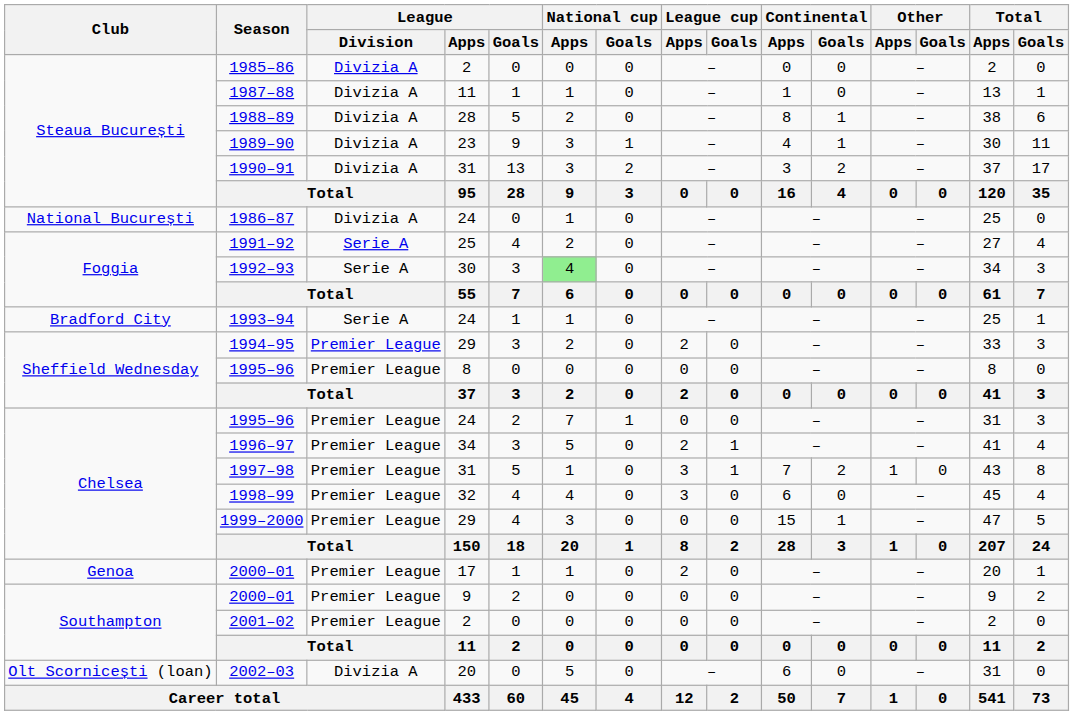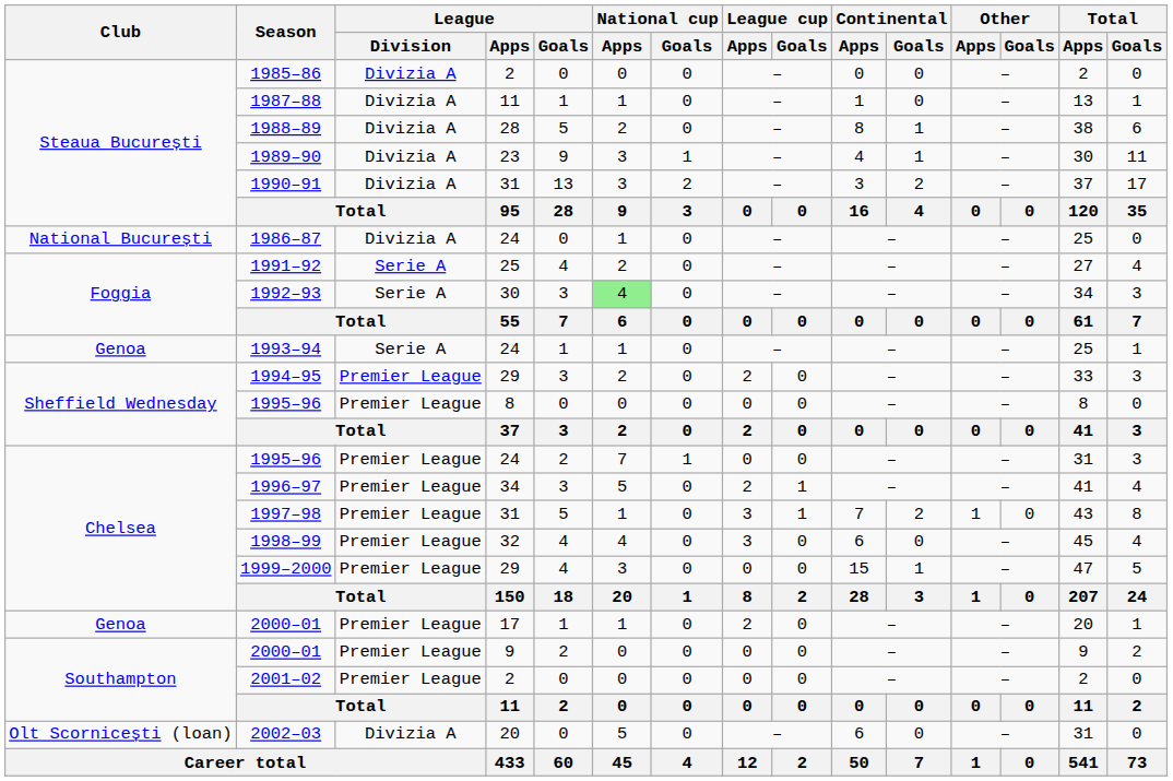1993–94 | Club: Bradford City -> Genoa
